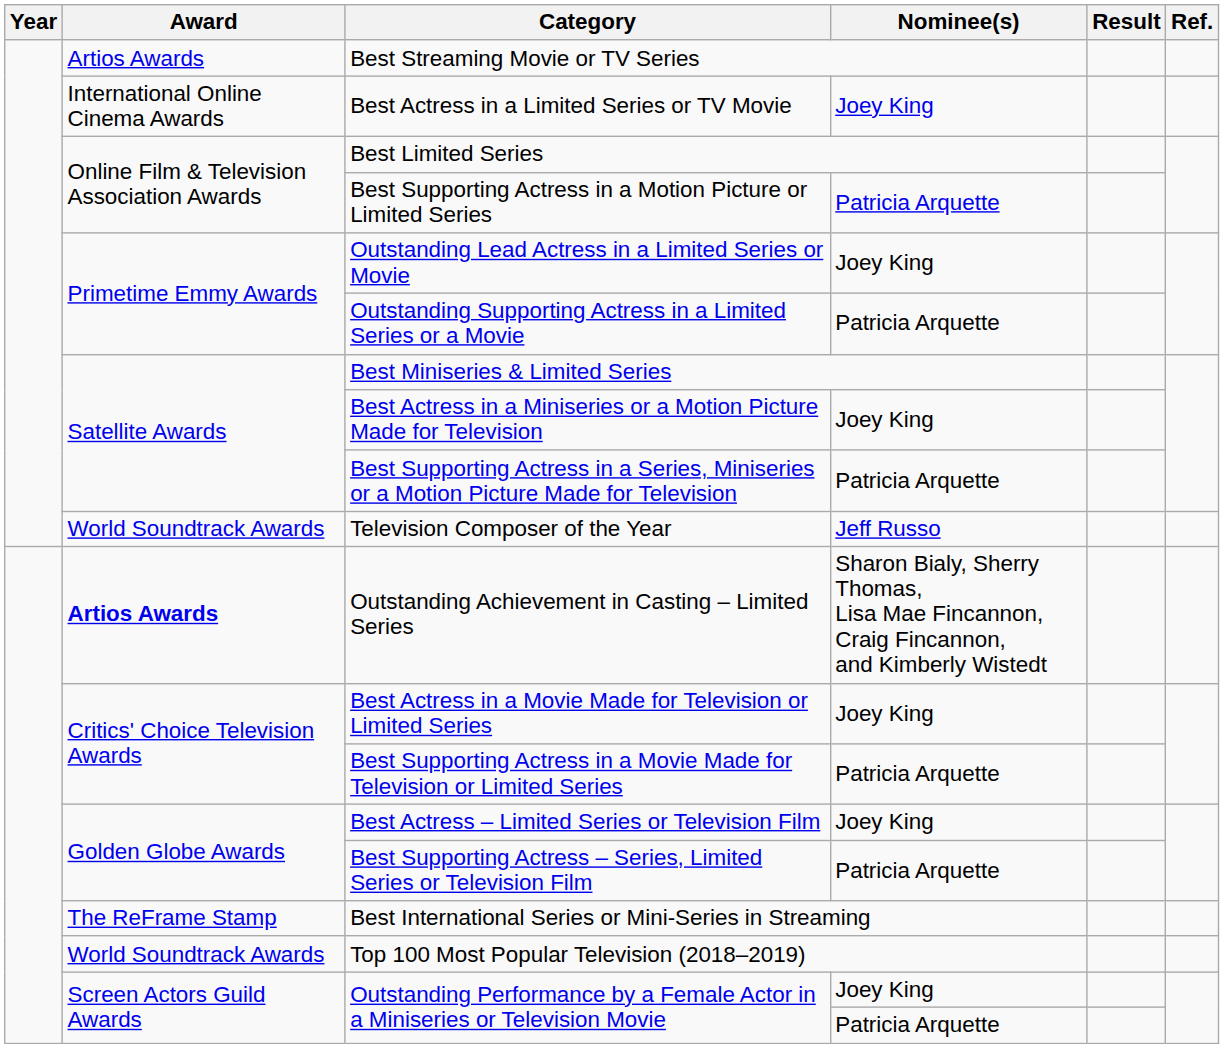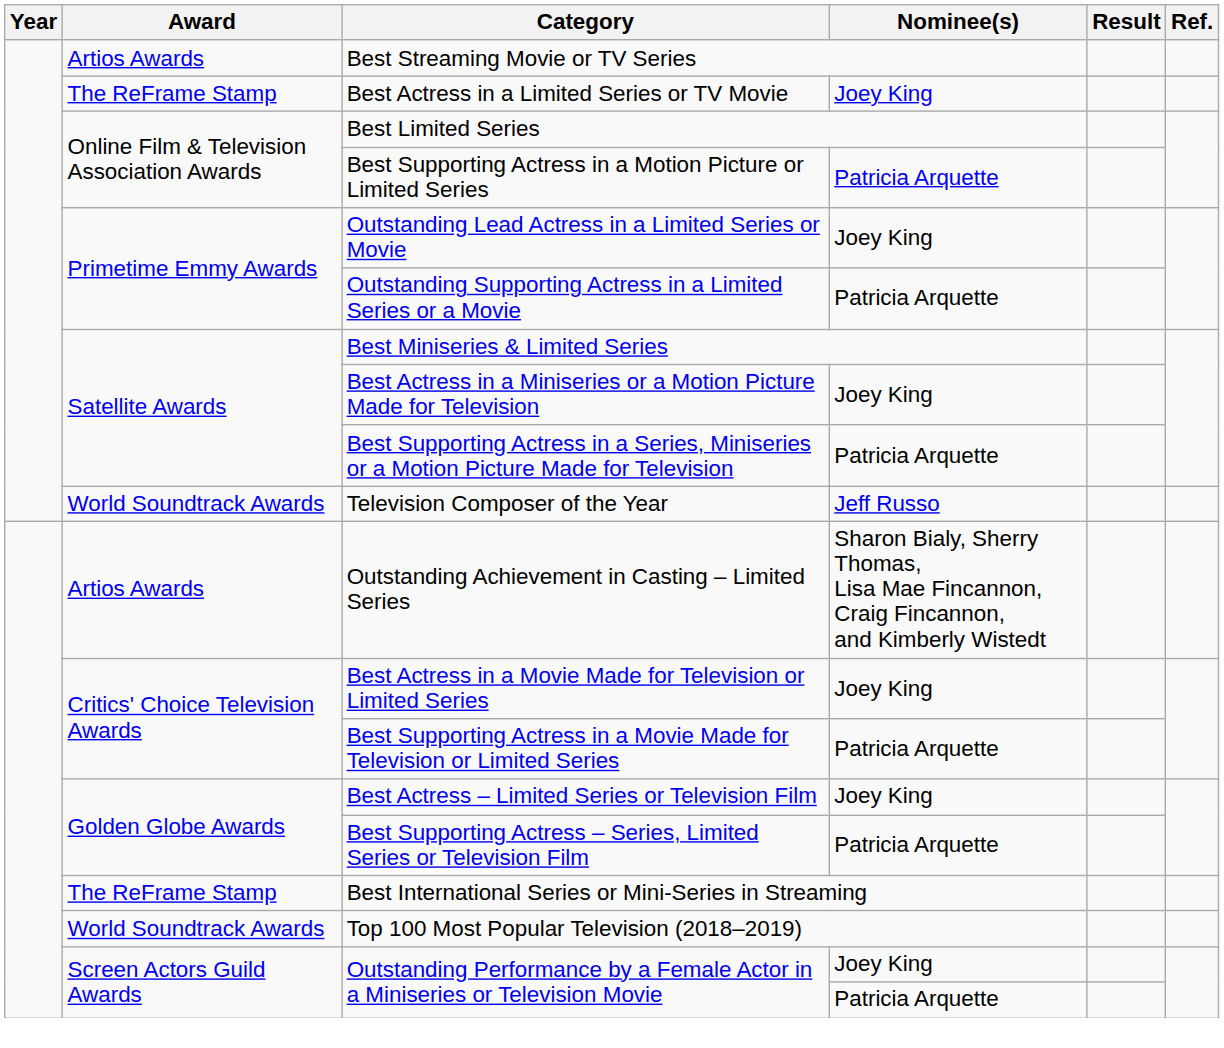Best Actress in a Limited Series or TV Movie | Award: International Online Cinema Awards -> The ReFrame Stamp
Outstanding Achievement in Casting – Limited Series | Award: bold -> normal
